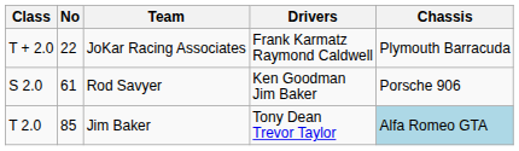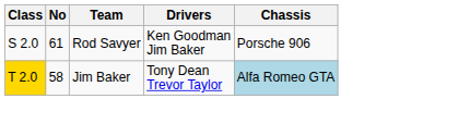- row: T + 2.0 | 22 | JoKar Racing Associates | Frank Karmatz Raymond Caldwell | Plymouth Barracuda
Jim Baker | Class: no background -> gold background
Jim Baker | No: 85 -> 58
